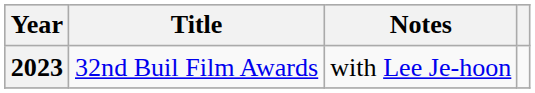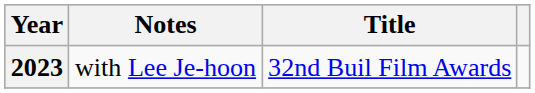columns swapped: Title <-> Notes
